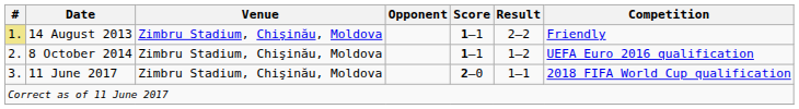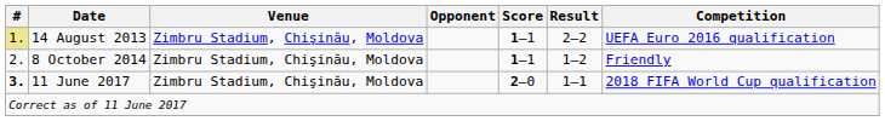14 August 2013 | Competition: Friendly -> UEFA Euro 2016 qualification
8 October 2014 | Competition: UEFA Euro 2016 qualification -> Friendly
11 June 2017 | #: normal -> bold
